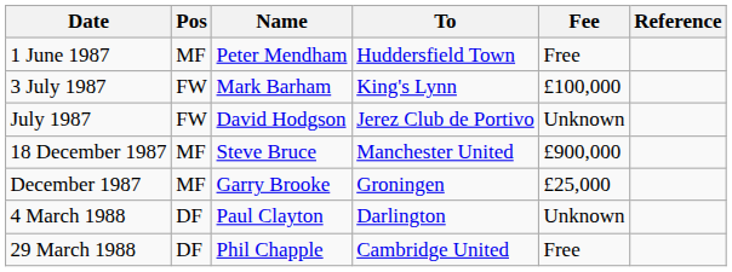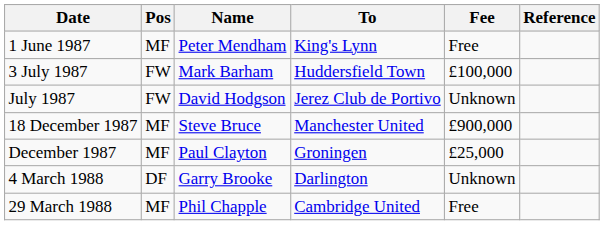1 June 1987 | To: Huddersfield Town -> King's Lynn
3 July 1987 | To: King's Lynn -> Huddersfield Town
December 1987 | Name: Garry Brooke -> Paul Clayton
4 March 1988 | Name: Paul Clayton -> Garry Brooke
29 March 1988 | Pos: DF -> MF
